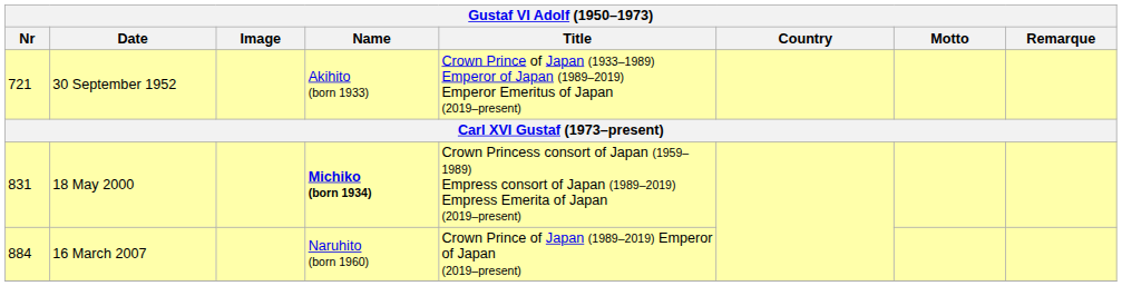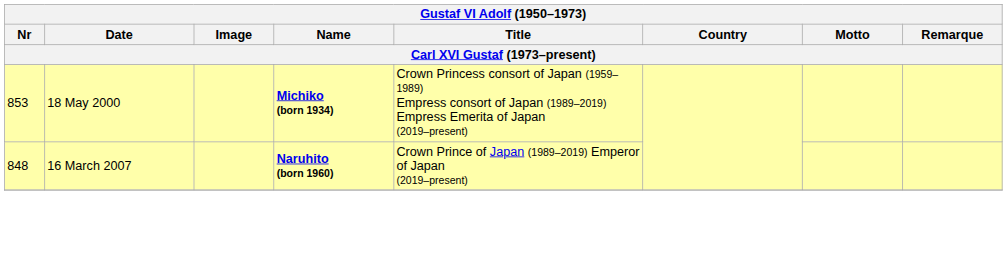- row: 721 | 30 September 1952 | Akihito (born 1933) | Crown Prince of Japan (1933–1989) Emperor of Japan (1989–2019) Emperor Emeritus of Japan (2019–present)
18 May 2000 | Nr: 831 -> 853
16 March 2007 | Nr: 884 -> 848
16 March 2007 | Name: normal -> bold
